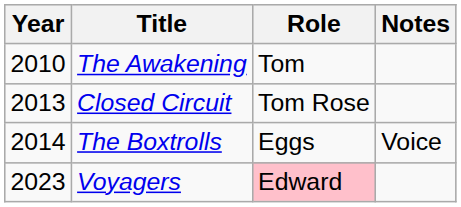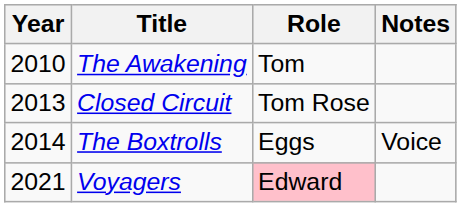Voyagers | Year: 2023 -> 2021
